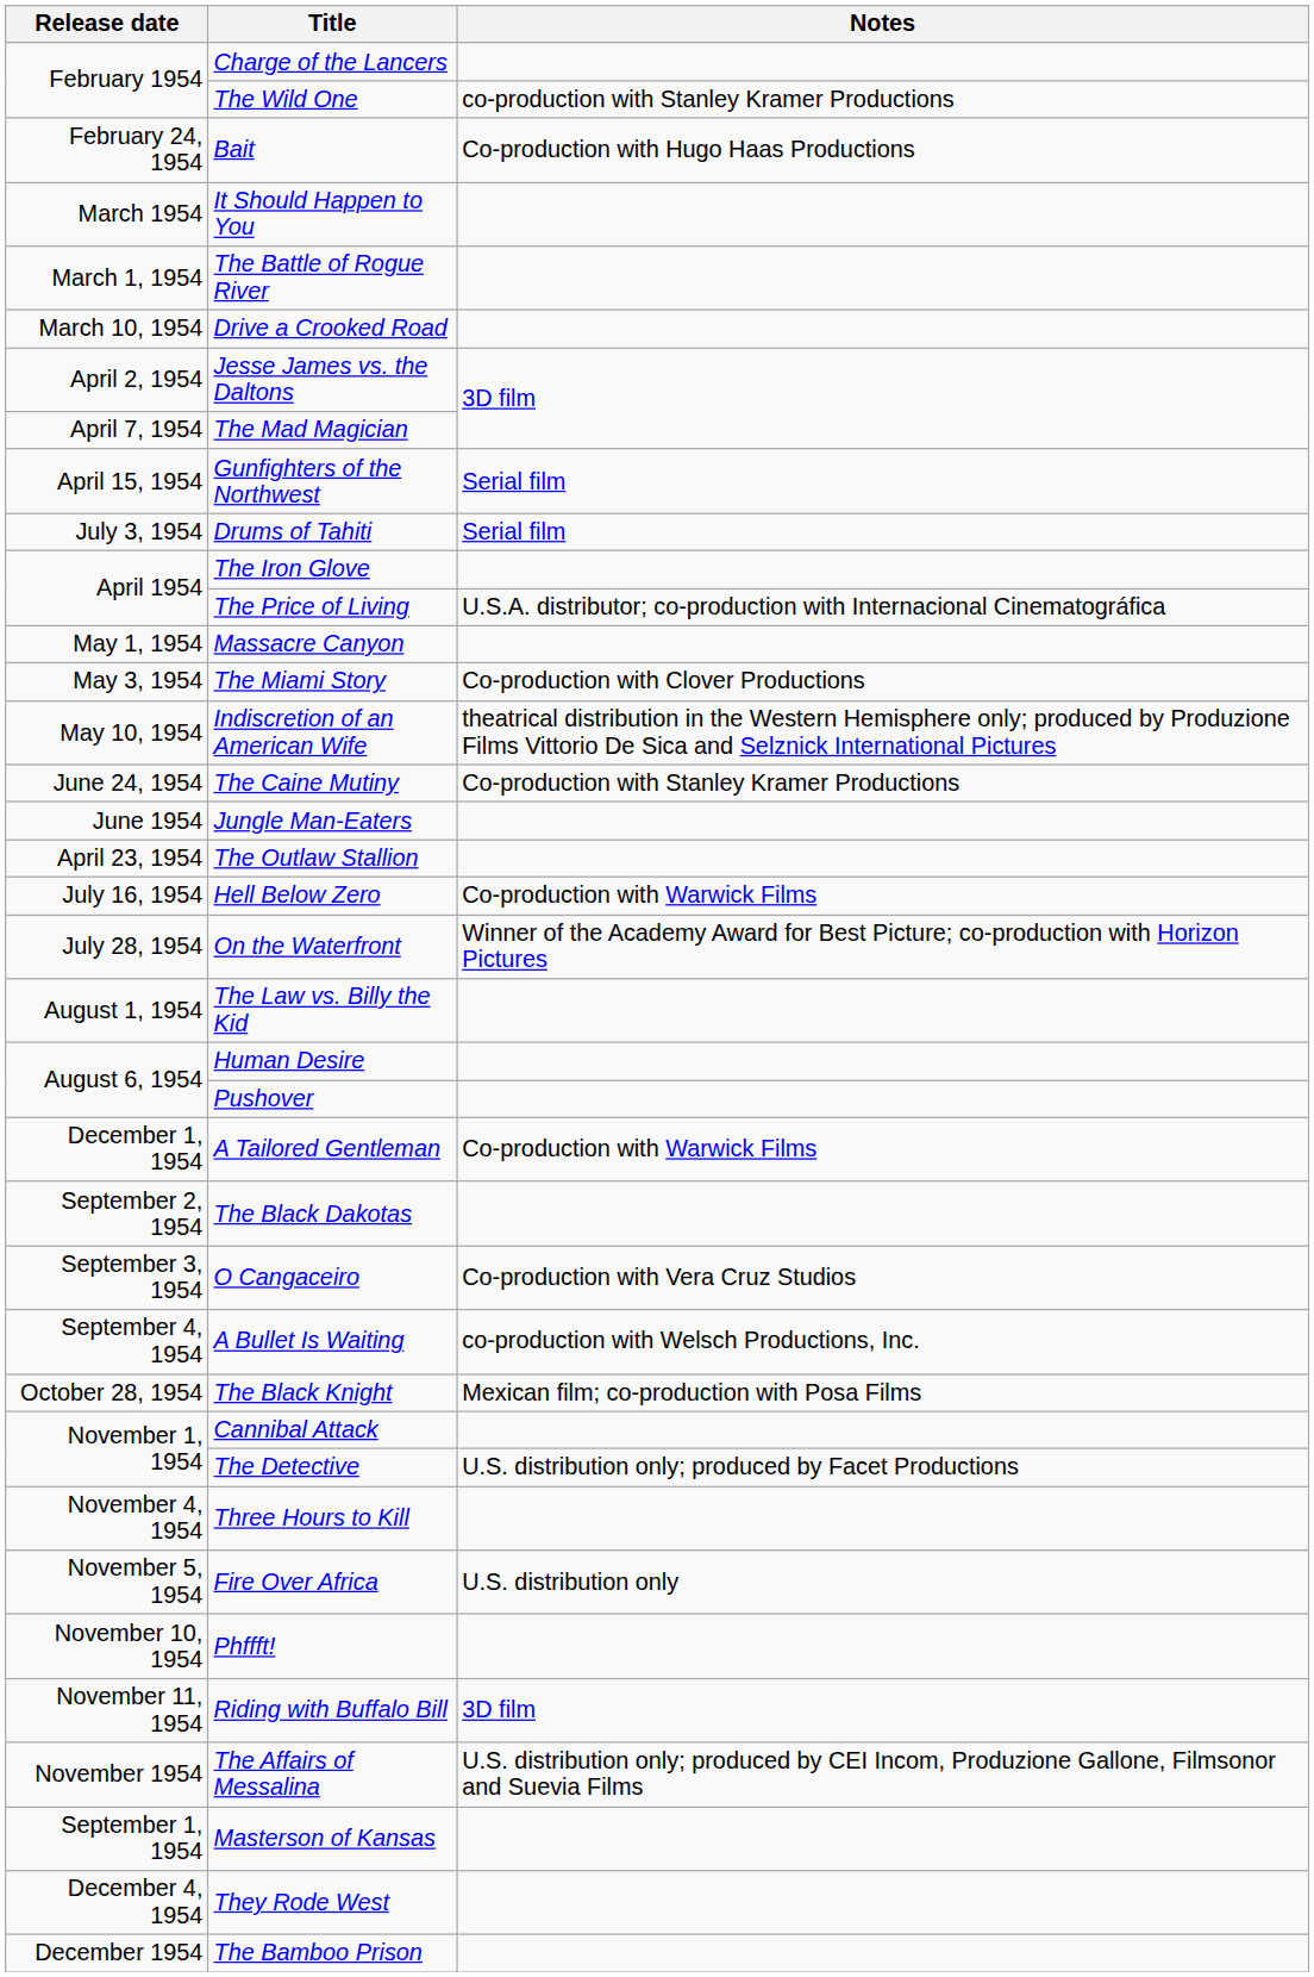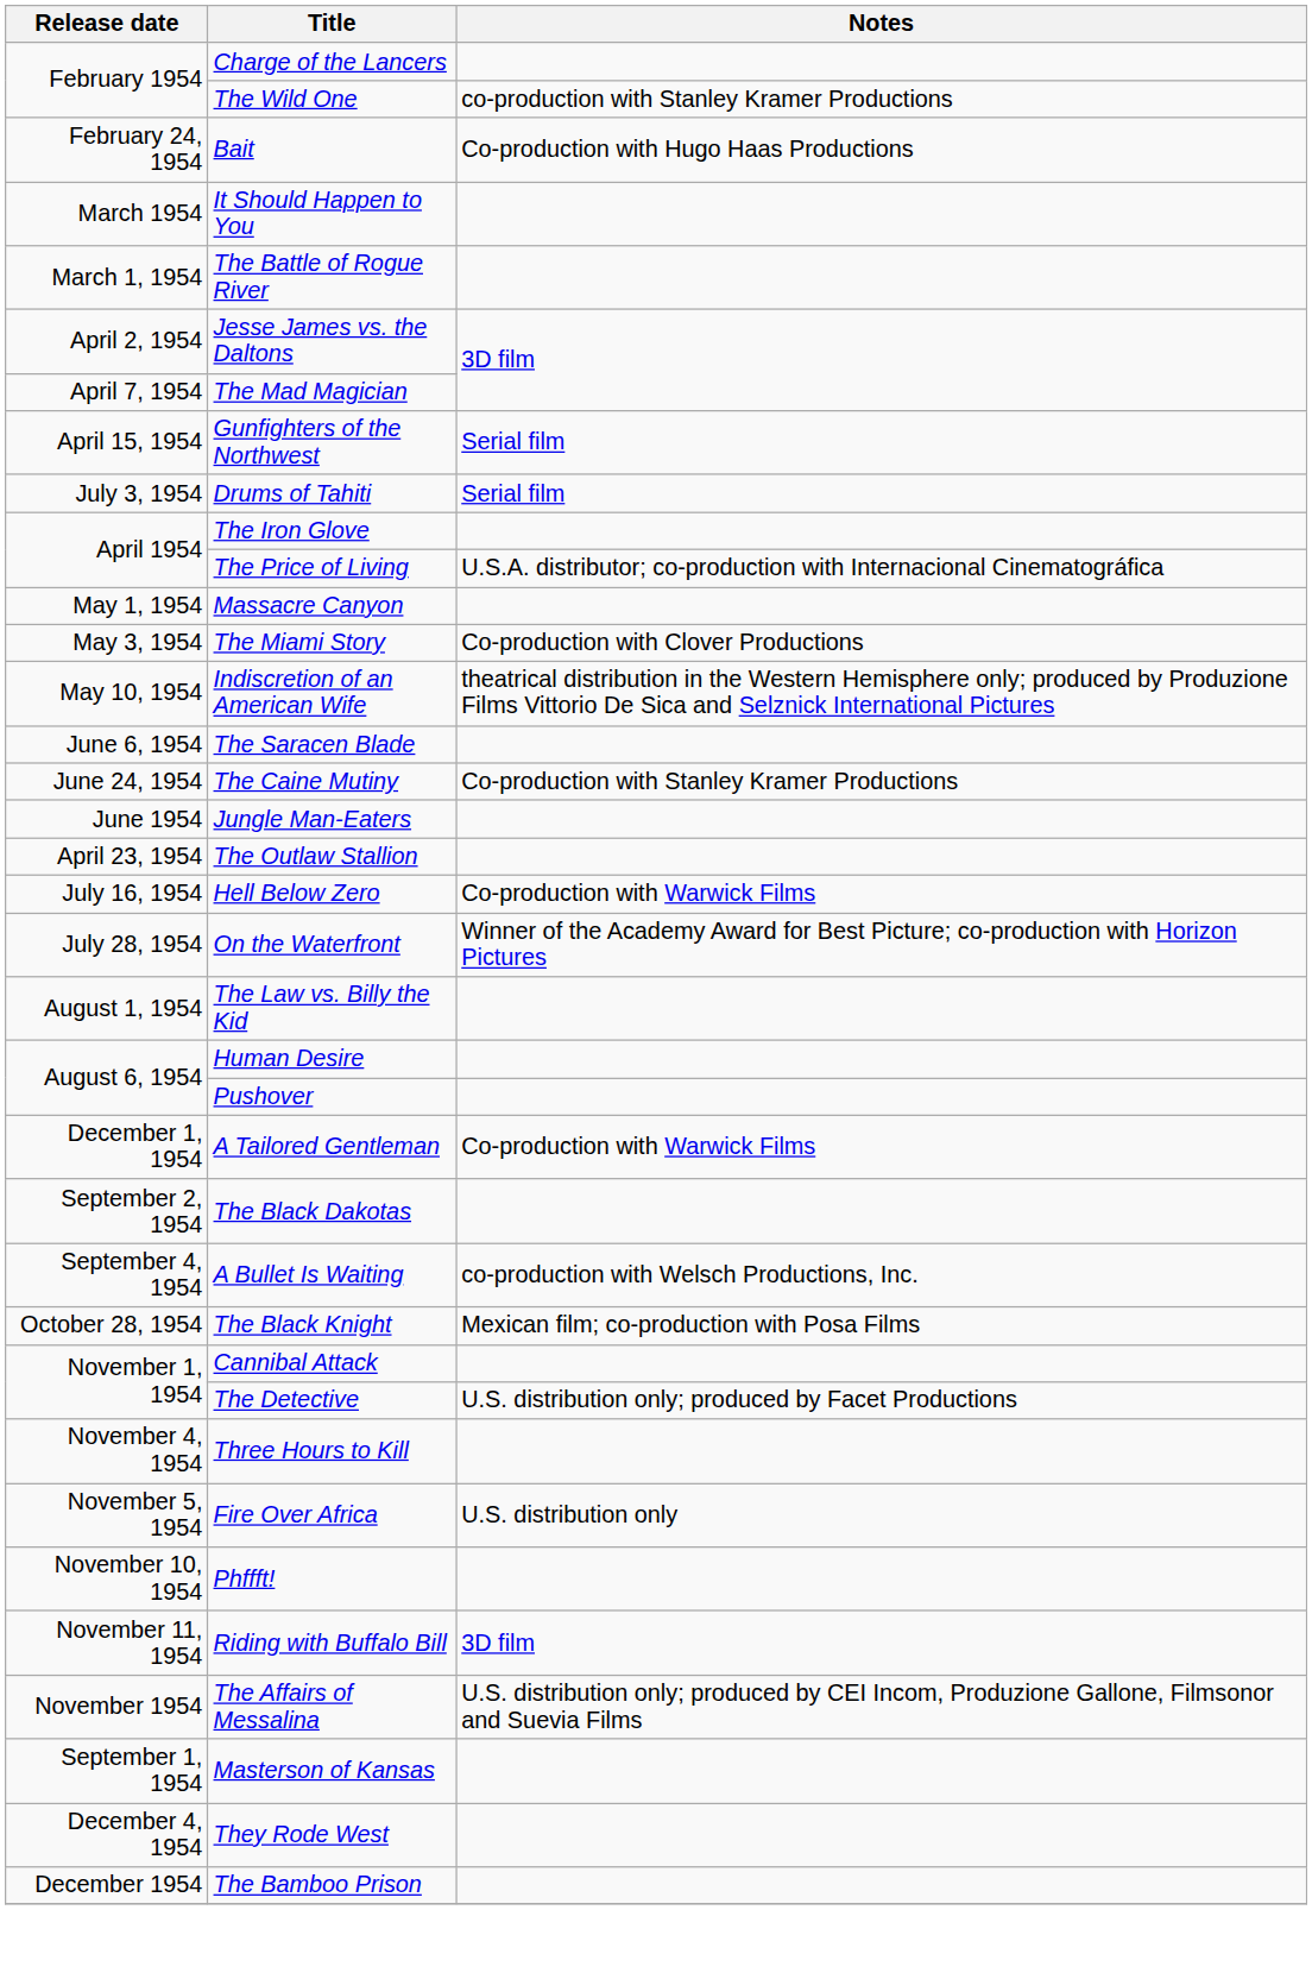- row: March 10, 1954 | Drive a Crooked Road
+ row: June 6, 1954 | The Saracen Blade
- row: September 3, 1954 | O Cangaceiro | Co-production with Vera Cruz Studios
